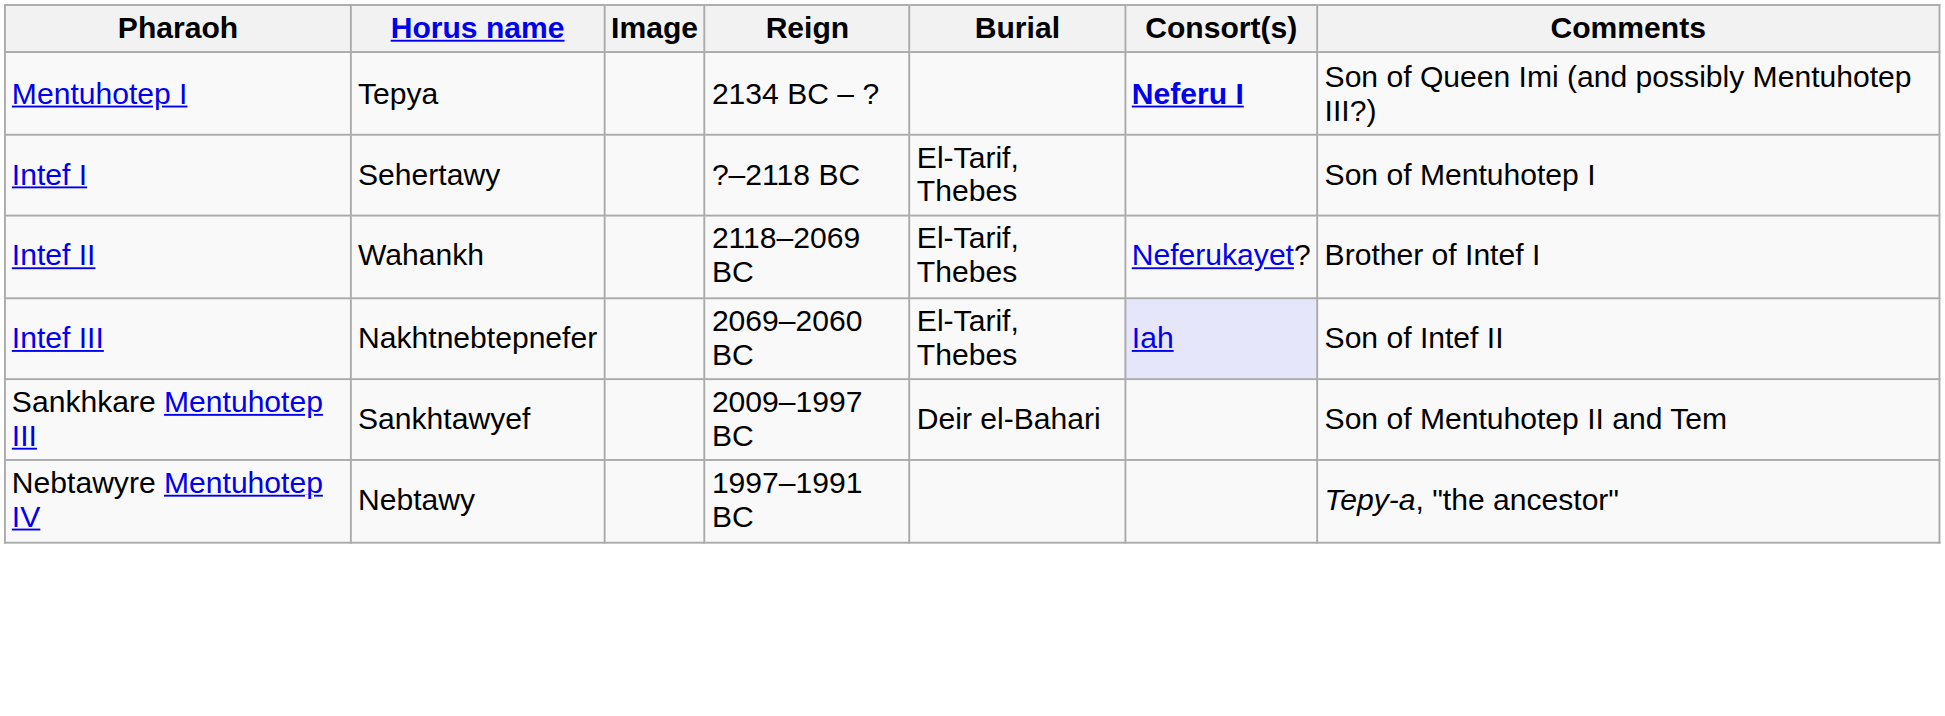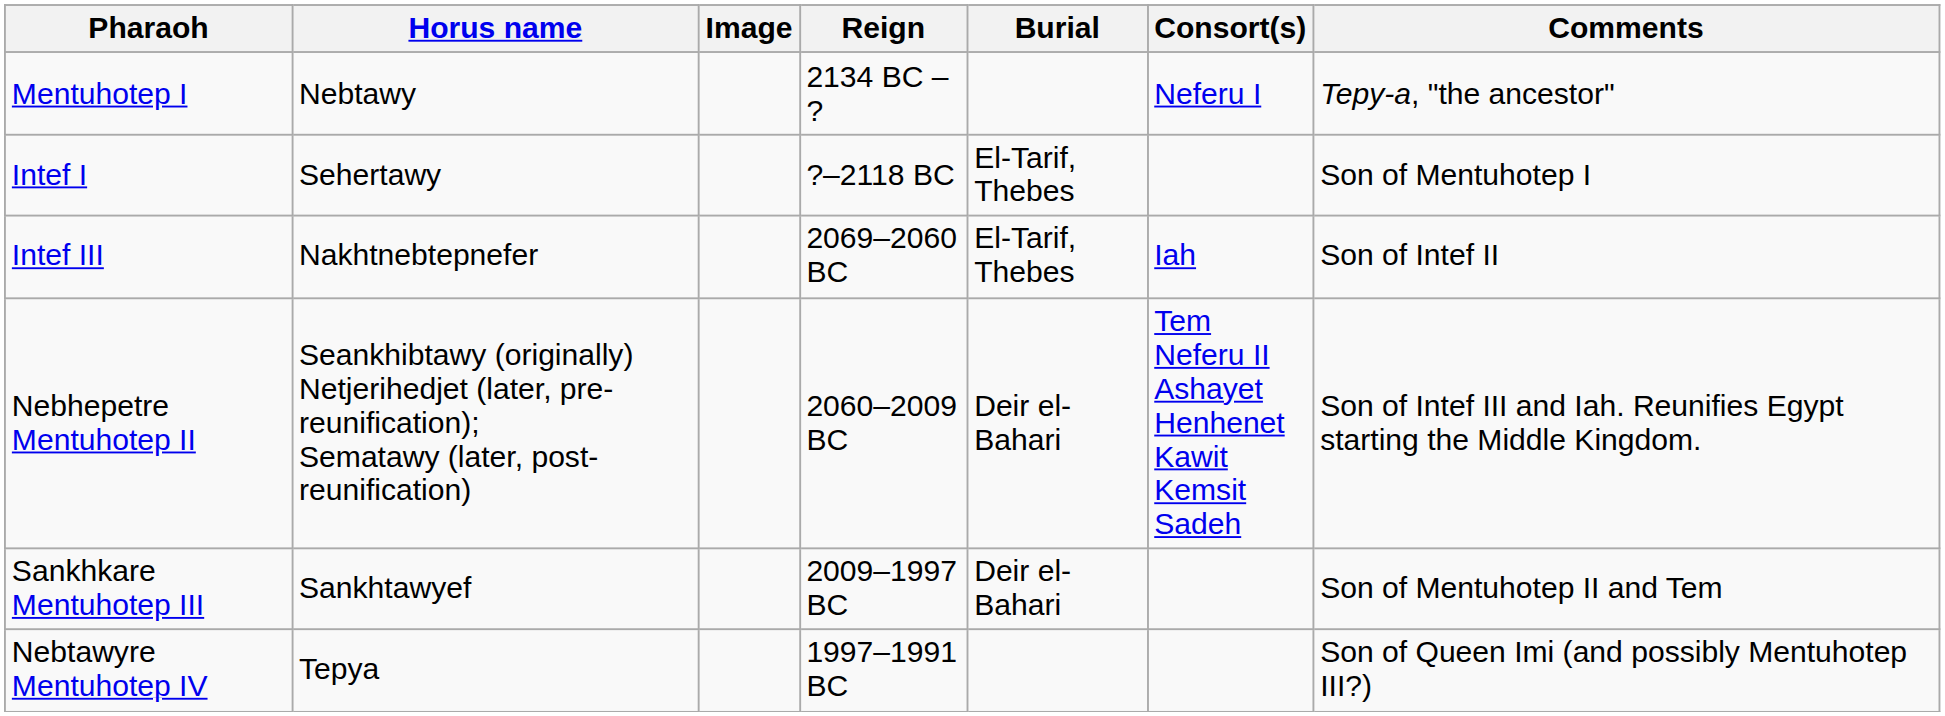Mentuhotep I | Horus name: Tepya -> Nebtawy
Mentuhotep I | Consort(s): bold -> normal
Mentuhotep I | Comments: Son of Queen Imi (and possibly Mentuhotep III?) -> Tepy-a, "the ancestor"
- row: Intef II | Wahankh | 2118–2069 BC | El-Tarif, Thebes | Neferukayet? | Brother of Intef I
Intef III | Consort(s): lavender background -> no background
+ row: Nebhepetre Mentuhotep II | Seankhibtawy (originally) Netjerihedjet (later, pre-reunification); Sematawy (later, post-reunification) | 2060–2009 BC | Deir el-Bahari | Tem Neferu II Ashayet Henhenet Kawit Kemsit Sadeh | Son of Intef III and Iah. Reunifies Egypt starting the Middle Kingdom.
Nebtawyre Mentuhotep IV | Horus name: Nebtawy -> Tepya
Nebtawyre Mentuhotep IV | Comments: Tepy-a, "the ancestor" -> Son of Queen Imi (and possibly Mentuhotep III?)
